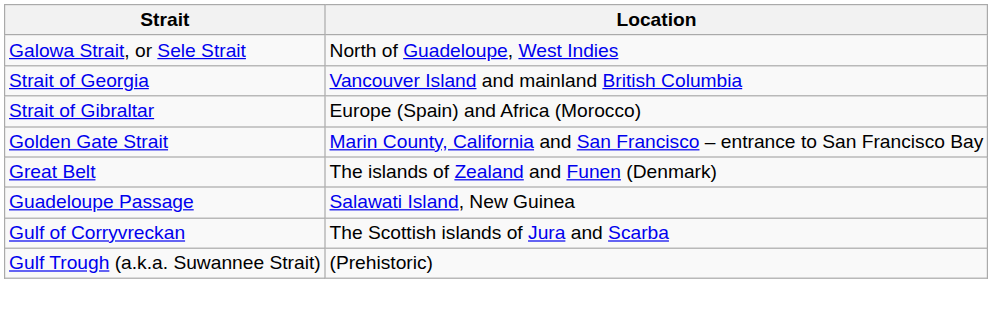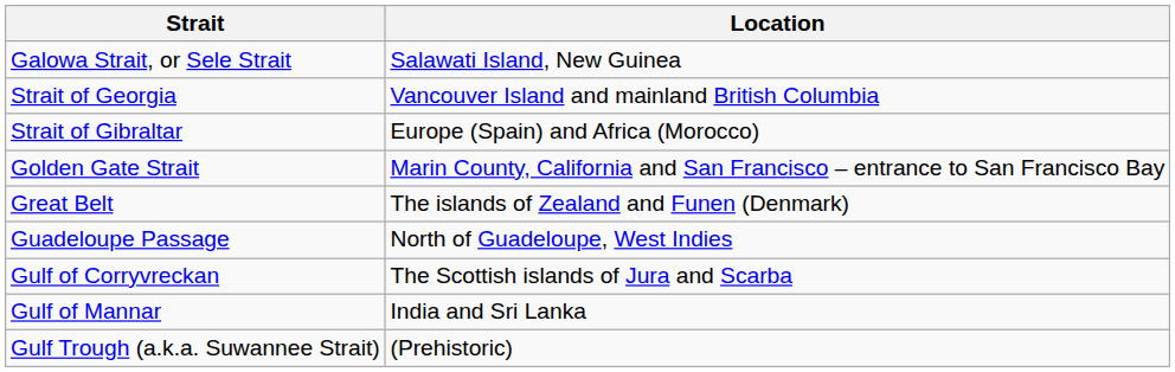Galowa Strait, or Sele Strait | Location: North of Guadeloupe, West Indies -> Salawati Island, New Guinea
Guadeloupe Passage | Location: Salawati Island, New Guinea -> North of Guadeloupe, West Indies
+ row: Gulf of Mannar | India and Sri Lanka
